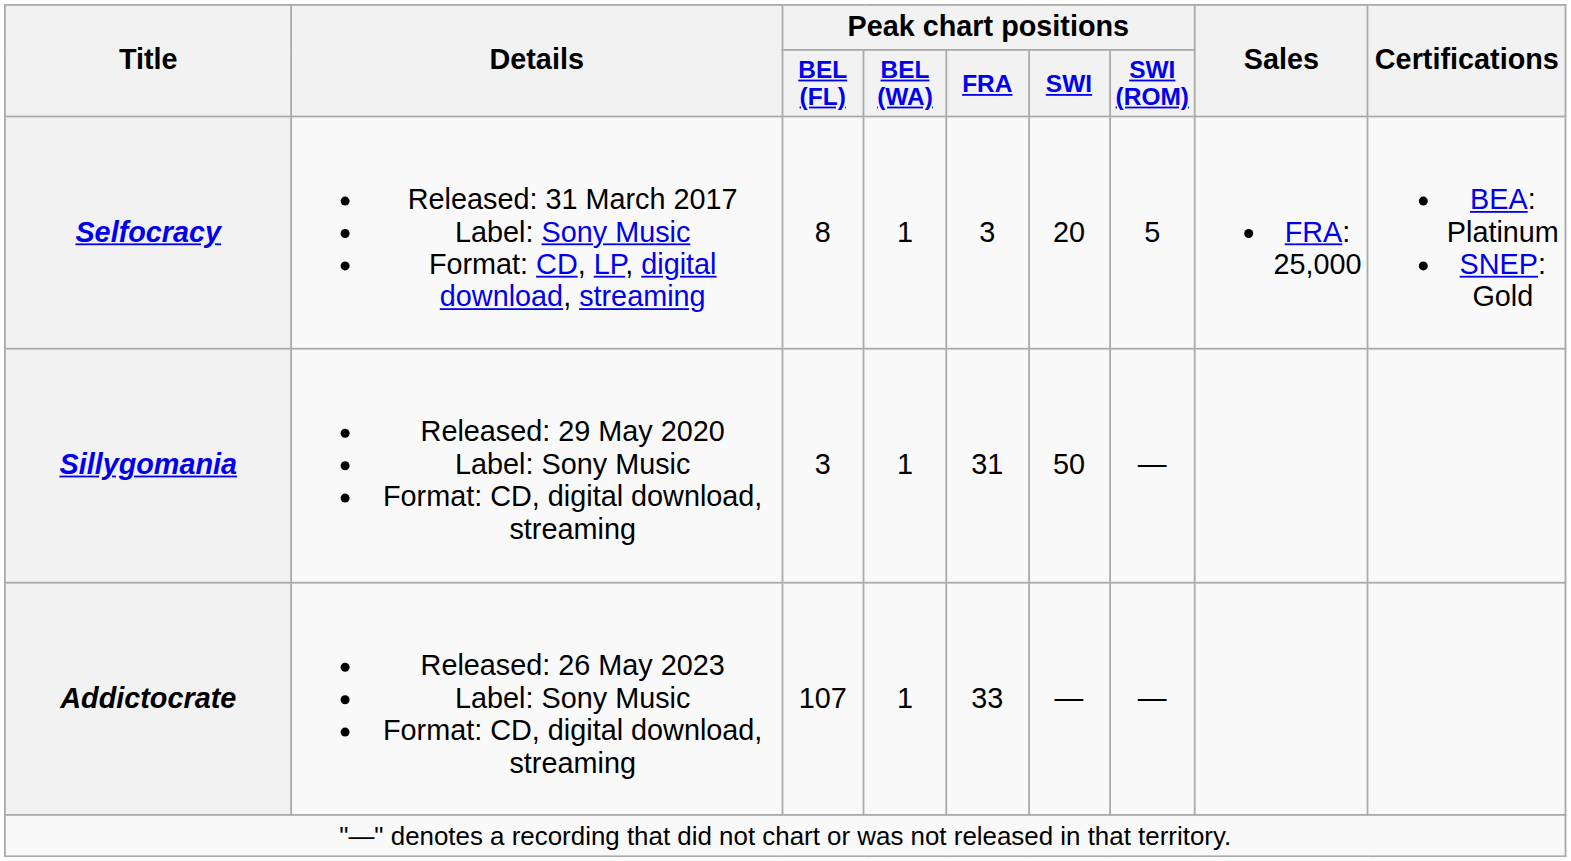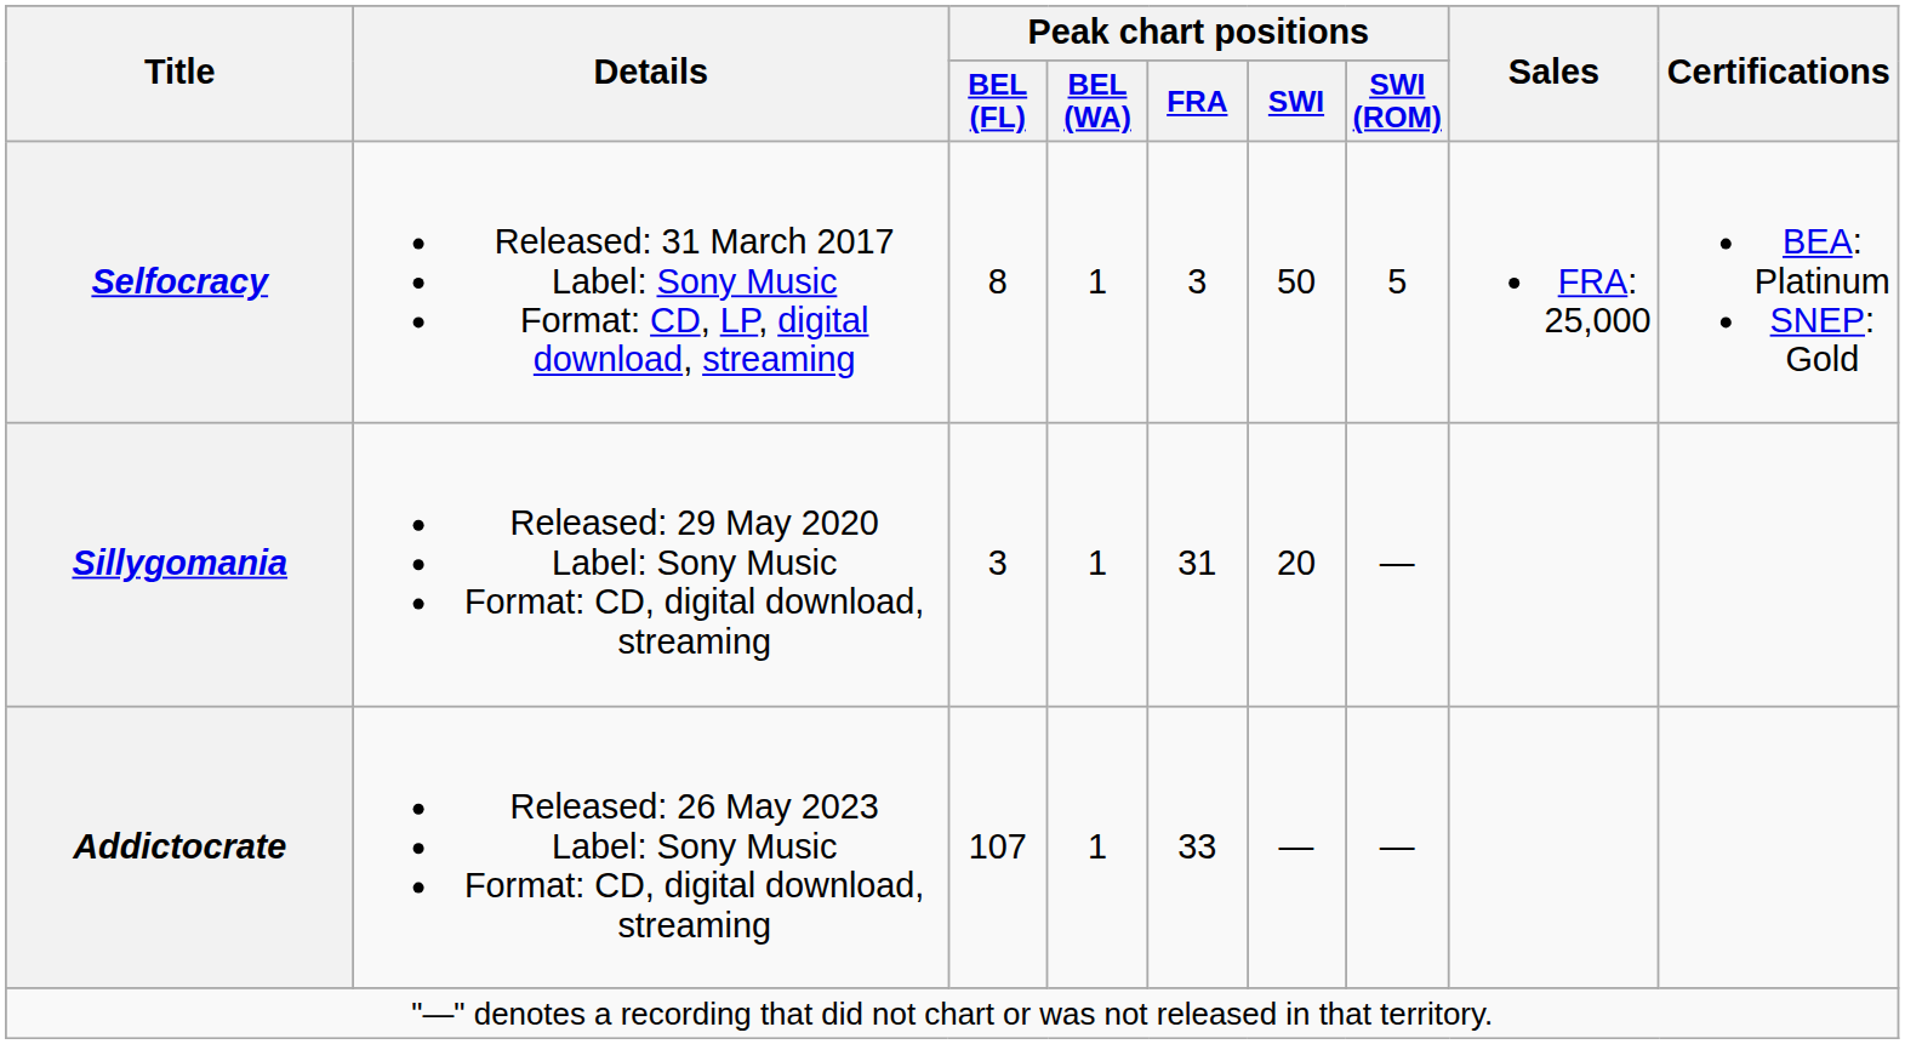Selfocracy | Peak chart positions / SWI: 20 -> 50
Sillygomania | Peak chart positions / SWI: 50 -> 20
